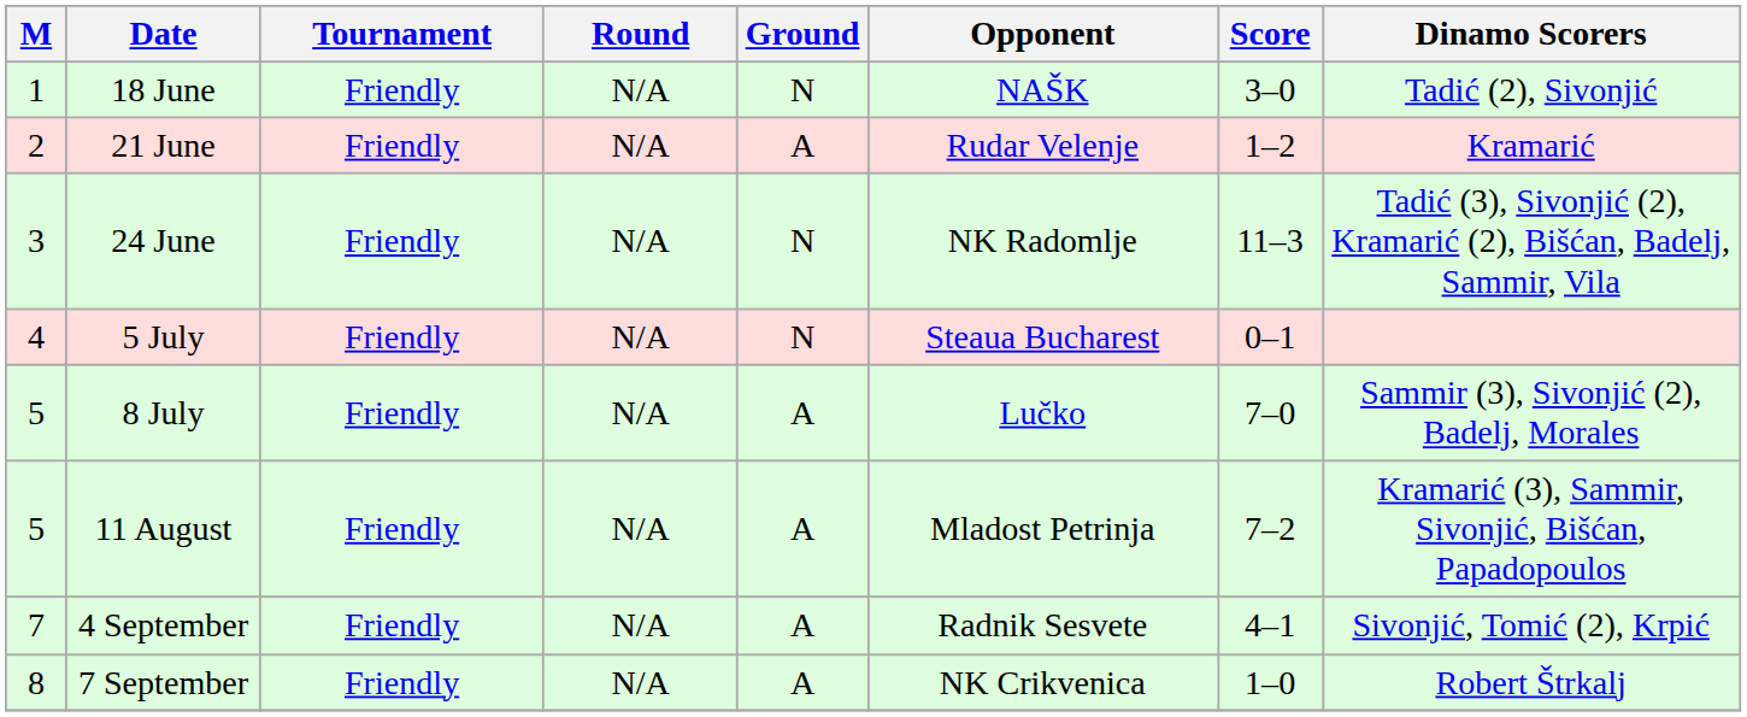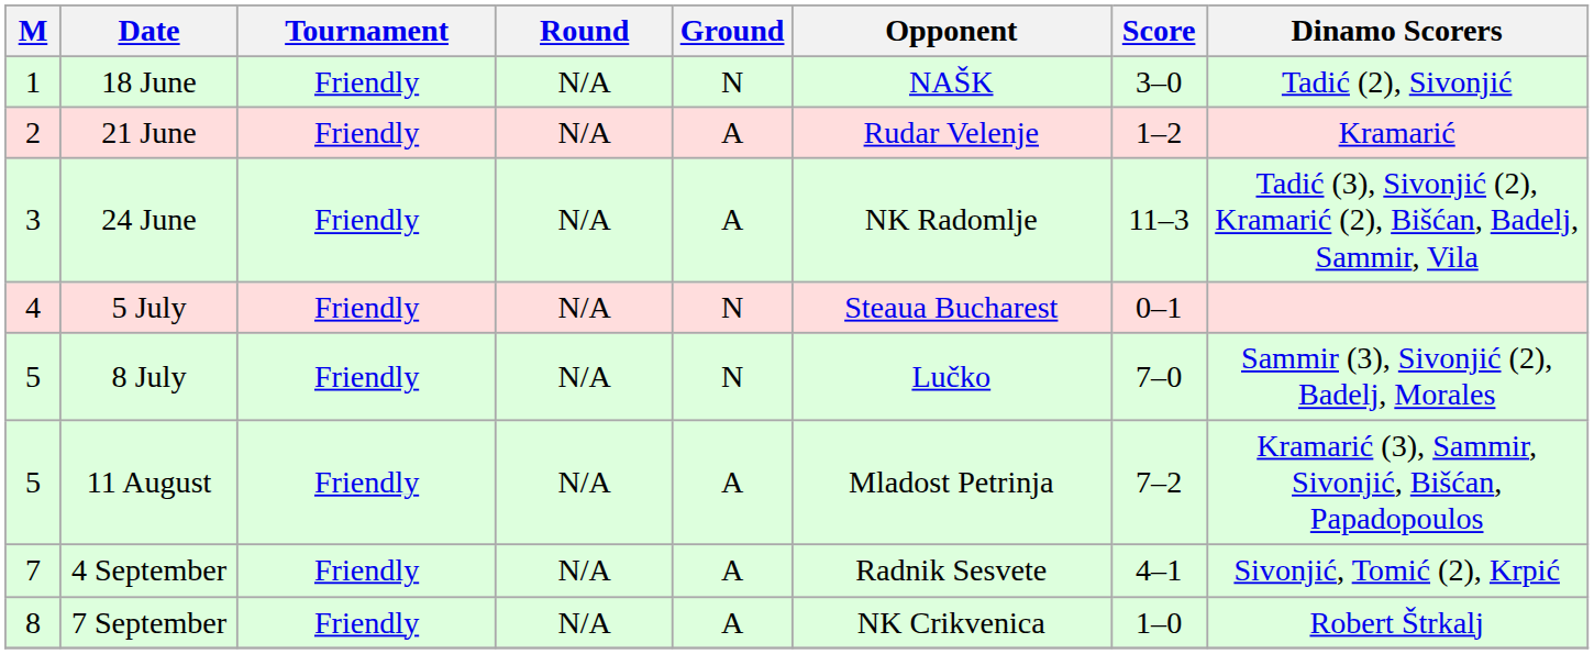24 June | Ground: N -> A
8 July | Ground: A -> N
